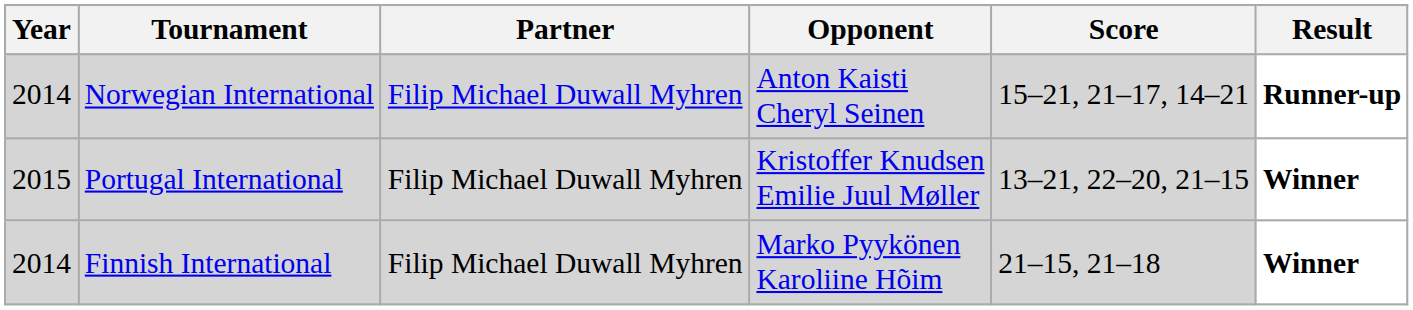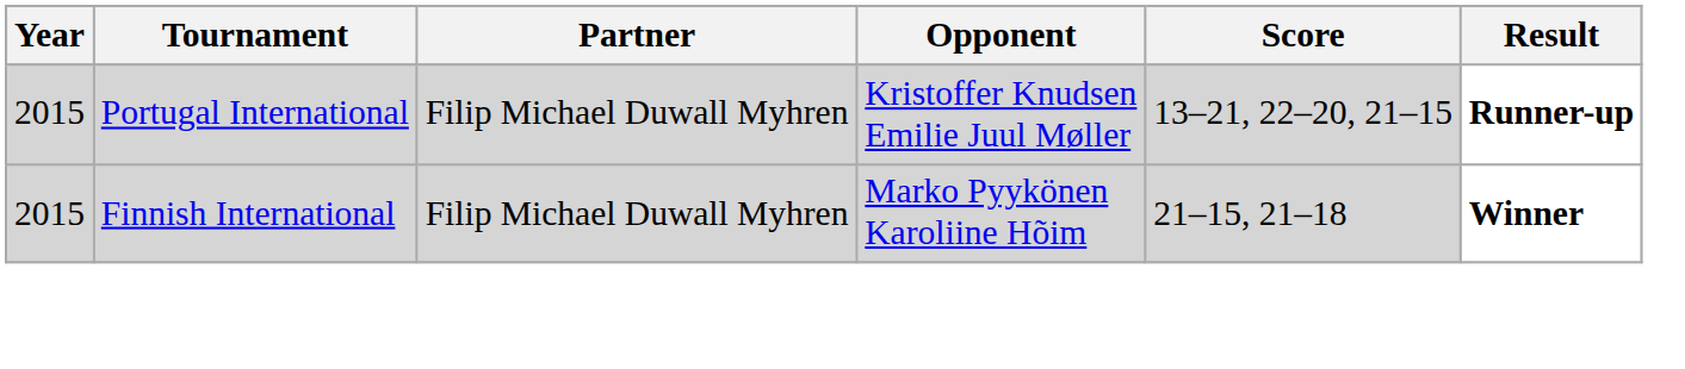- row: 2014 | Norwegian International | Filip Michael Duwall Myhren | Anton Kaisti Cheryl Seinen | 15–21, 21–17, 14–21 | Runner-up
Portugal International | Result: Winner -> Runner-up
Finnish International | Year: 2014 -> 2015
